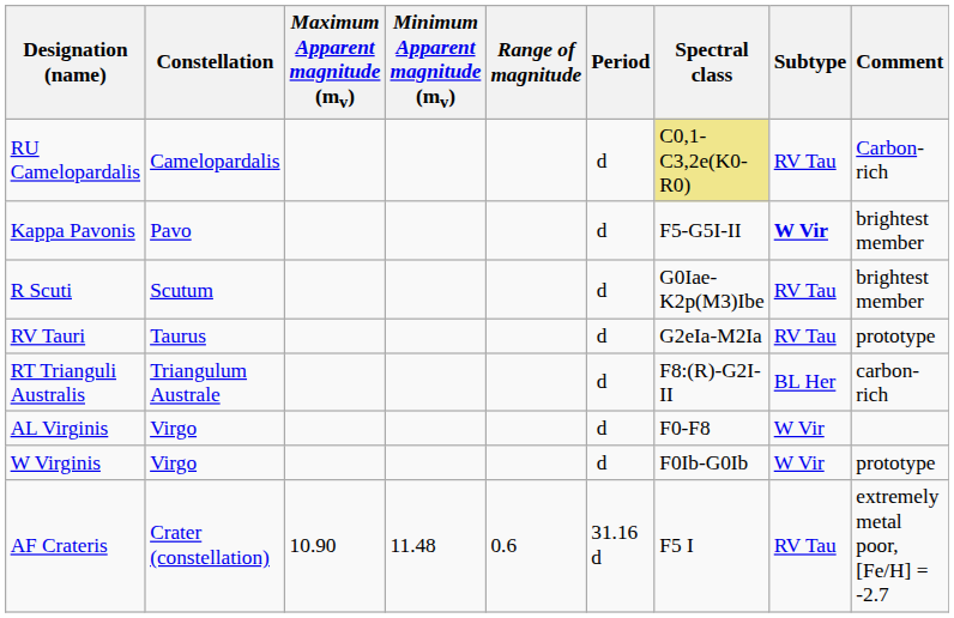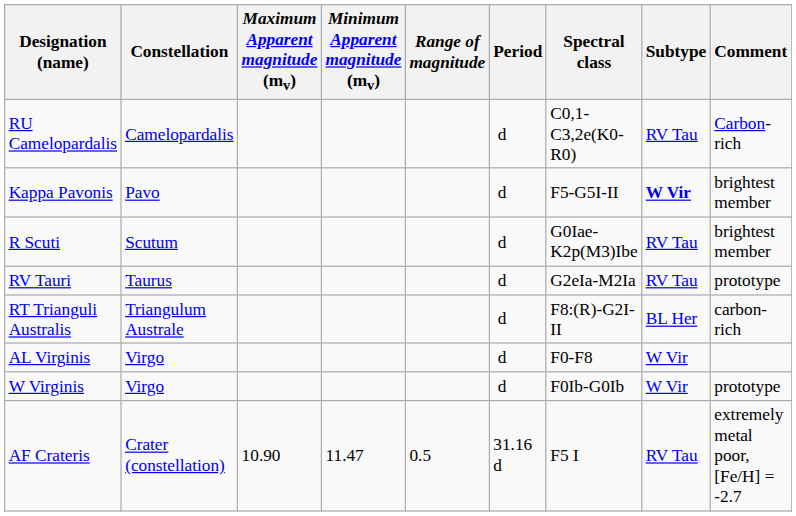RU Camelopardalis | Spectral class: khaki background -> no background
AF Crateris | Minimum Apparent magnitude (mv): 11.48 -> 11.47
AF Crateris | Range of magnitude: 0.6 -> 0.5
